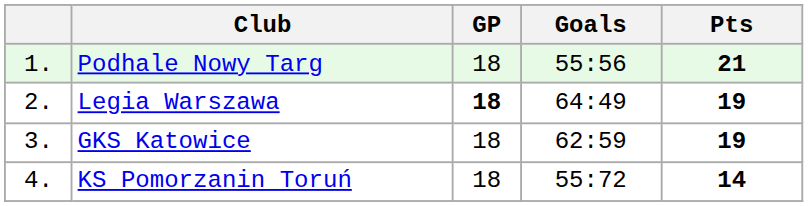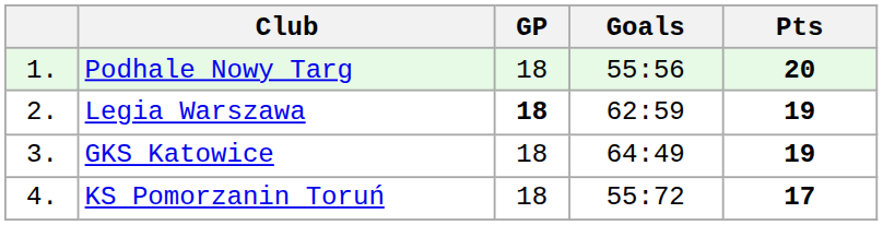Podhale Nowy Targ | Pts: 21 -> 20
Legia Warszawa | Goals: 64:49 -> 62:59
GKS Katowice | Goals: 62:59 -> 64:49
KS Pomorzanin Toruń | Pts: 14 -> 17
